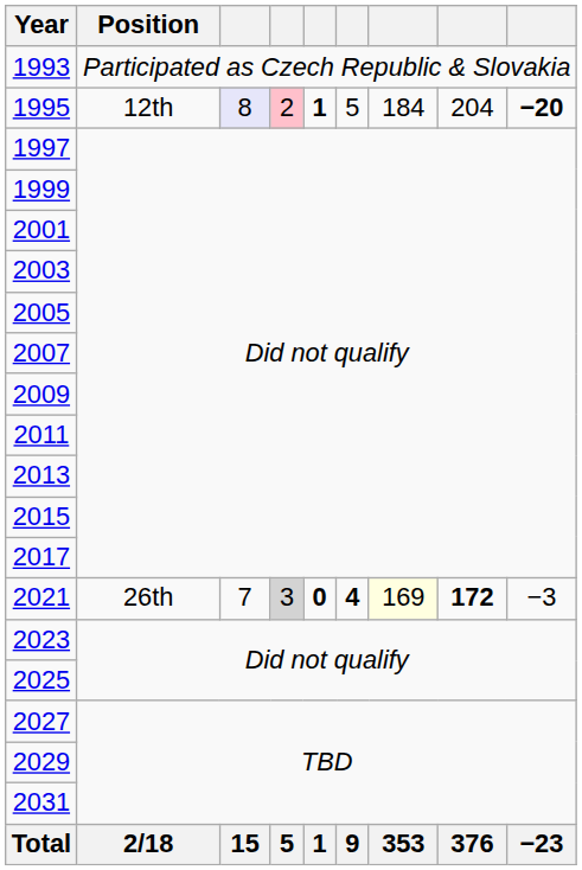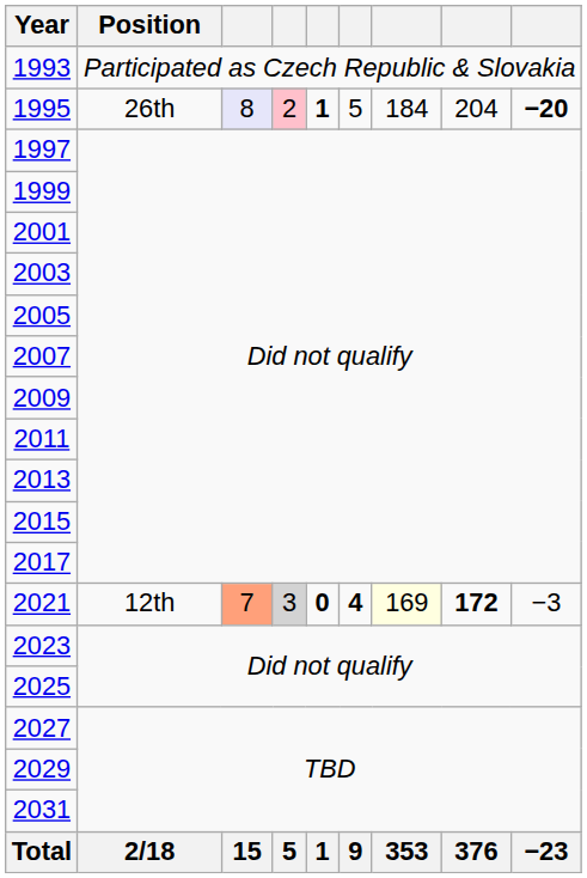1995 | Position: 12th -> 26th
2021 | Position: 26th -> 12th
2021 | column 3: no background -> lightsalmon background
